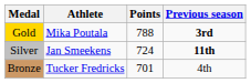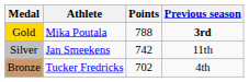Silver | Points: 724 -> 742
Silver | Previous season: bold -> normal
Bronze | Points: 701 -> 702
